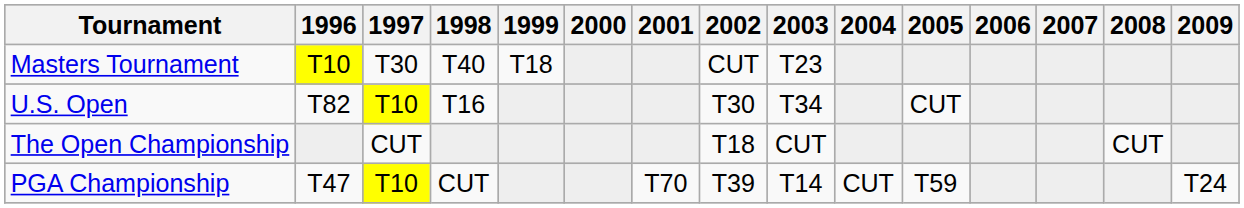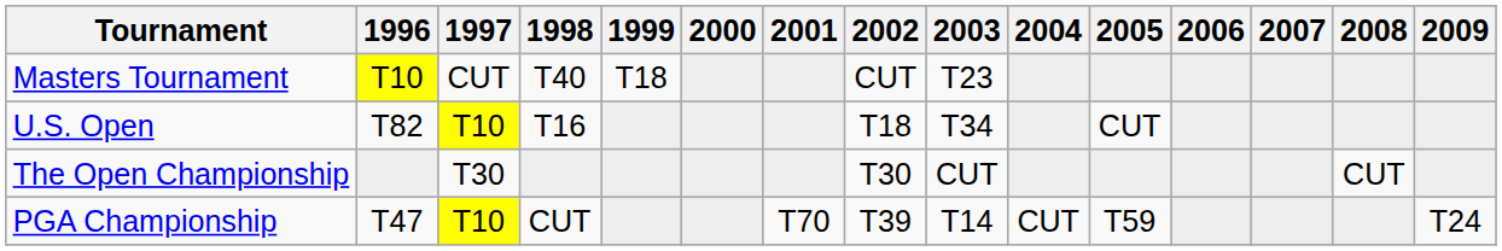Masters Tournament | 1997: T30 -> CUT
U.S. Open | 2002: T30 -> T18
The Open Championship | 1997: CUT -> T30
The Open Championship | 2002: T18 -> T30
